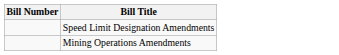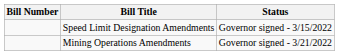+ column: Status | Governor signed - 3/15/2022 | Governor signed - 3/21/2022
